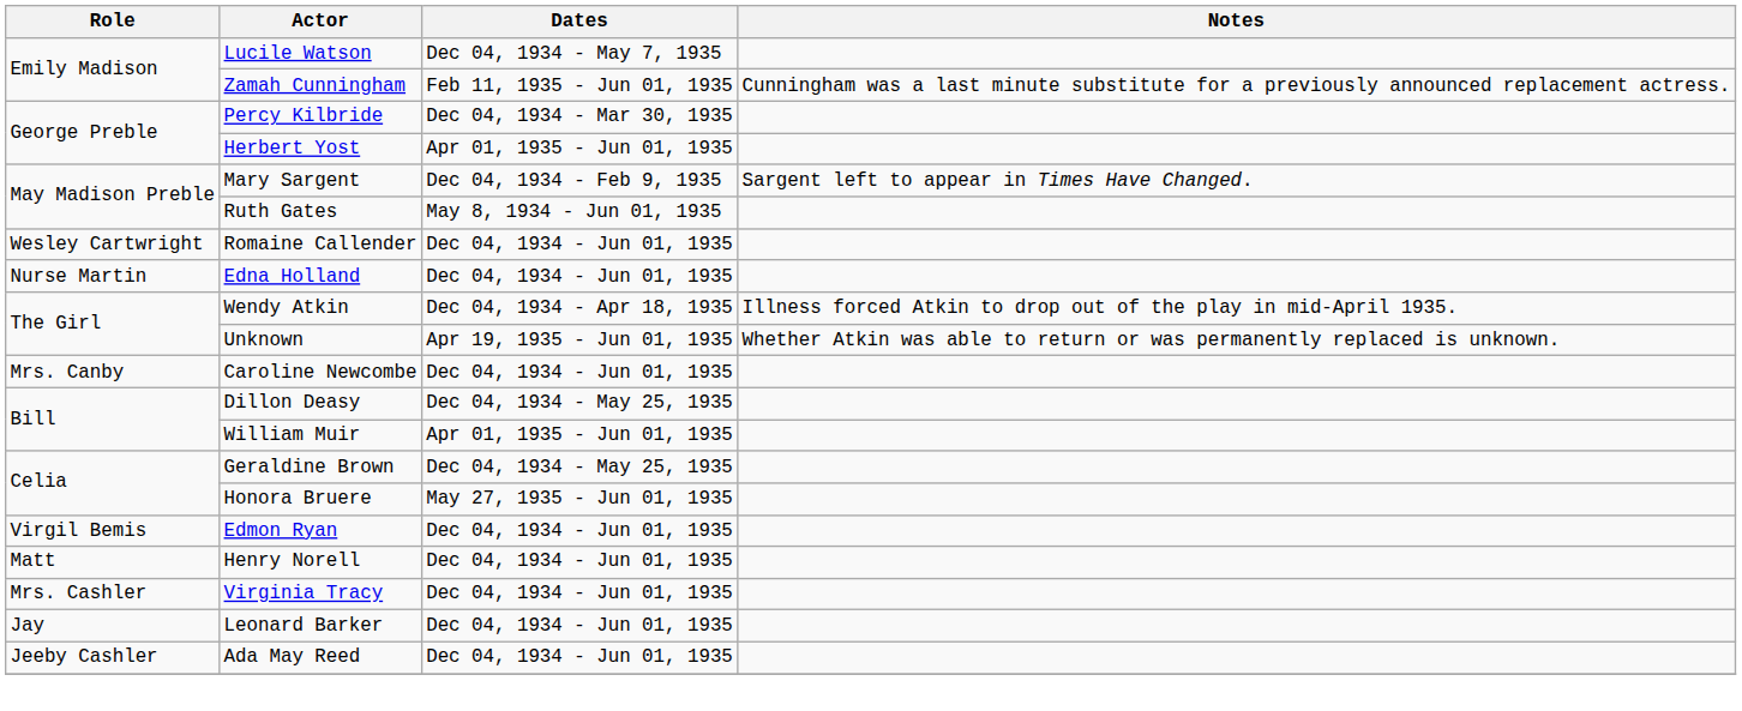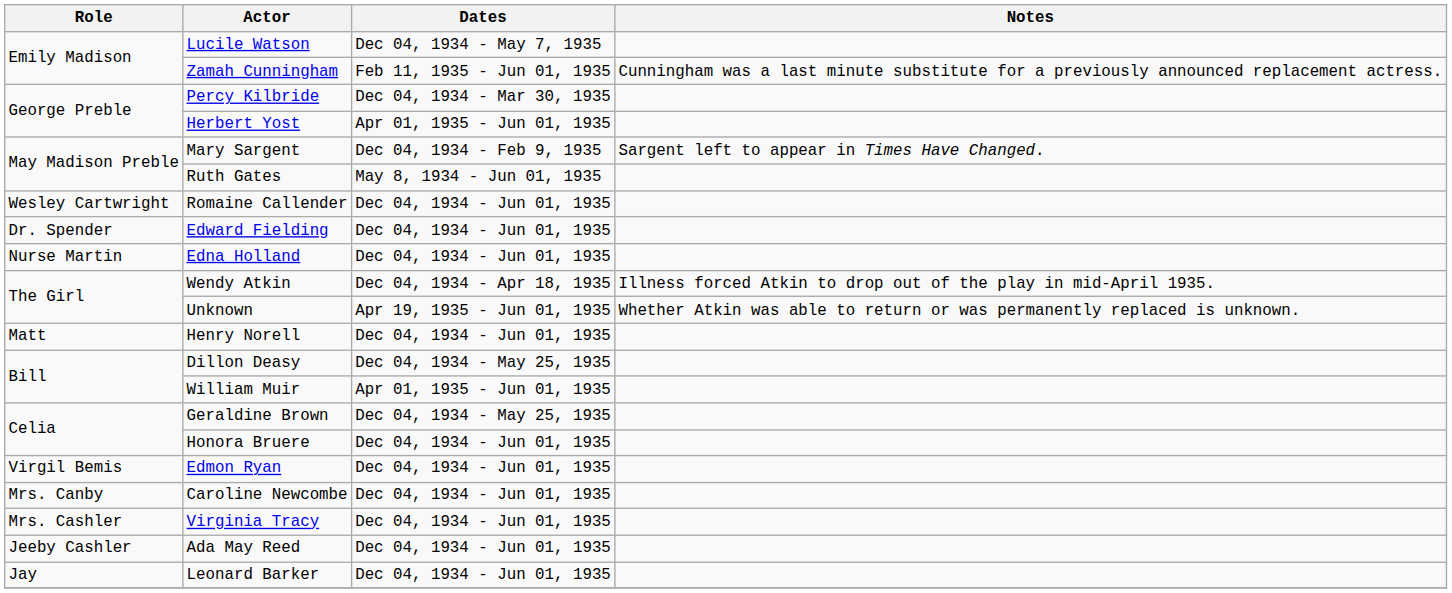+ row: Dr. Spender | Edward Fielding | Dec 04, 1934 - Jun 01, 1935
rows swapped: Henry Norell <-> Caroline Newcombe
Honora Bruere | Dates: May 27, 1935 - Jun 01, 1935 -> Dec 04, 1934 - Jun 01, 1935
rows swapped: Ada May Reed <-> Leonard Barker
